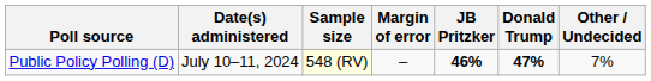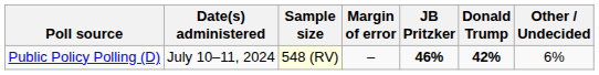Public Policy Polling (D) | Donald Trump: 47% -> 42%
Public Policy Polling (D) | Other / Undecided: 7% -> 6%
